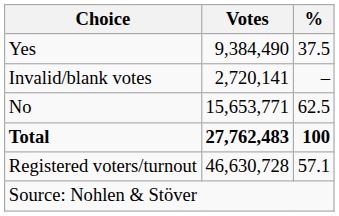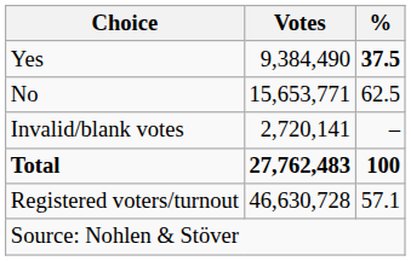Yes | %: normal -> bold
rows swapped: No <-> Invalid/blank votes
